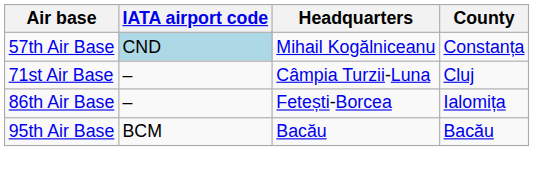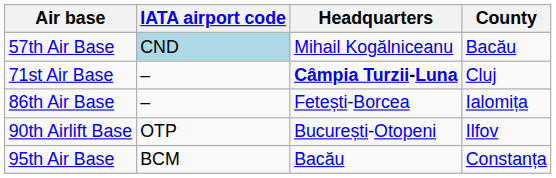57th Air Base | County: Constanța -> Bacău
71st Air Base | Headquarters: normal -> bold
+ row: 90th Airlift Base | OTP | București-Otopeni | Ilfov
95th Air Base | County: Bacău -> Constanța
